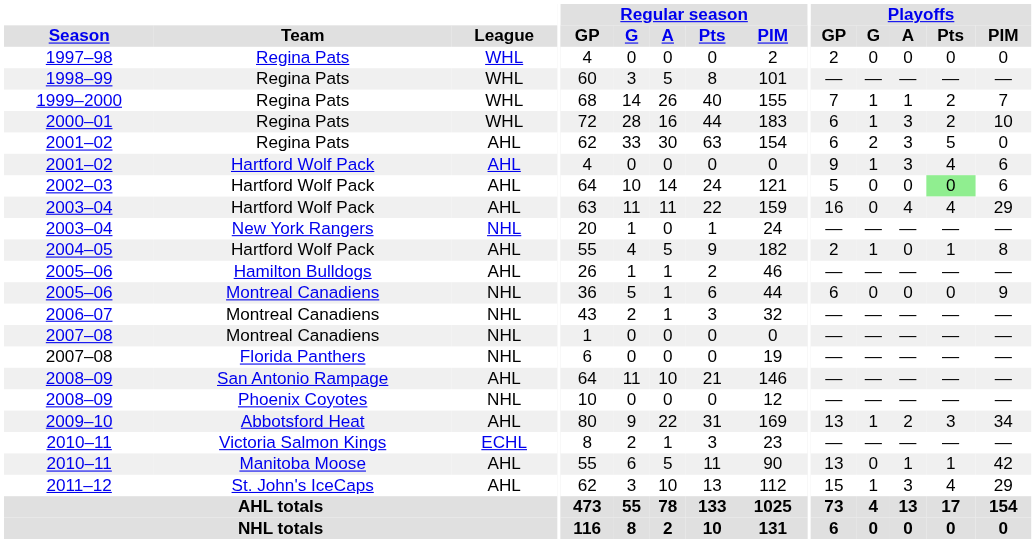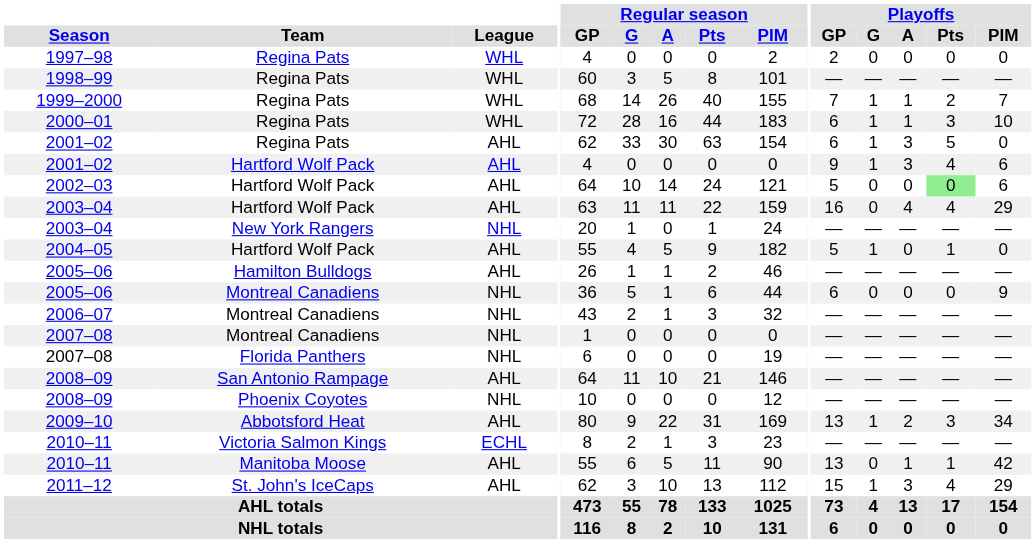2000–01 | Playoffs / A: 3 -> 1
2000–01 | Playoffs / Pts: 2 -> 3
2001–02 / Regina Pats | Playoffs / G: 2 -> 1
2004–05 | Playoffs / GP: 2 -> 5
2004–05 | Playoffs / PIM: 8 -> 0
